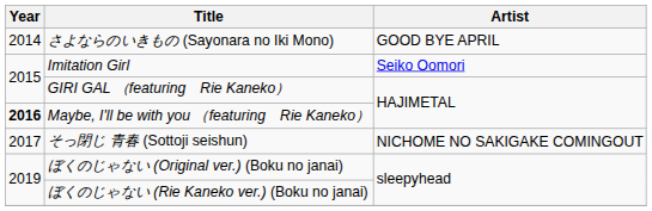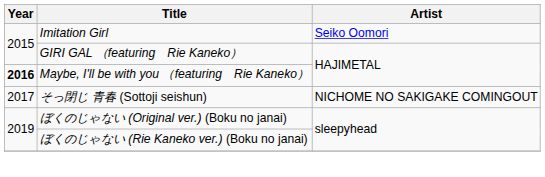- row: 2014 | さよならのいきもの (Sayonara no Iki Mono) | GOOD BYE APRIL
